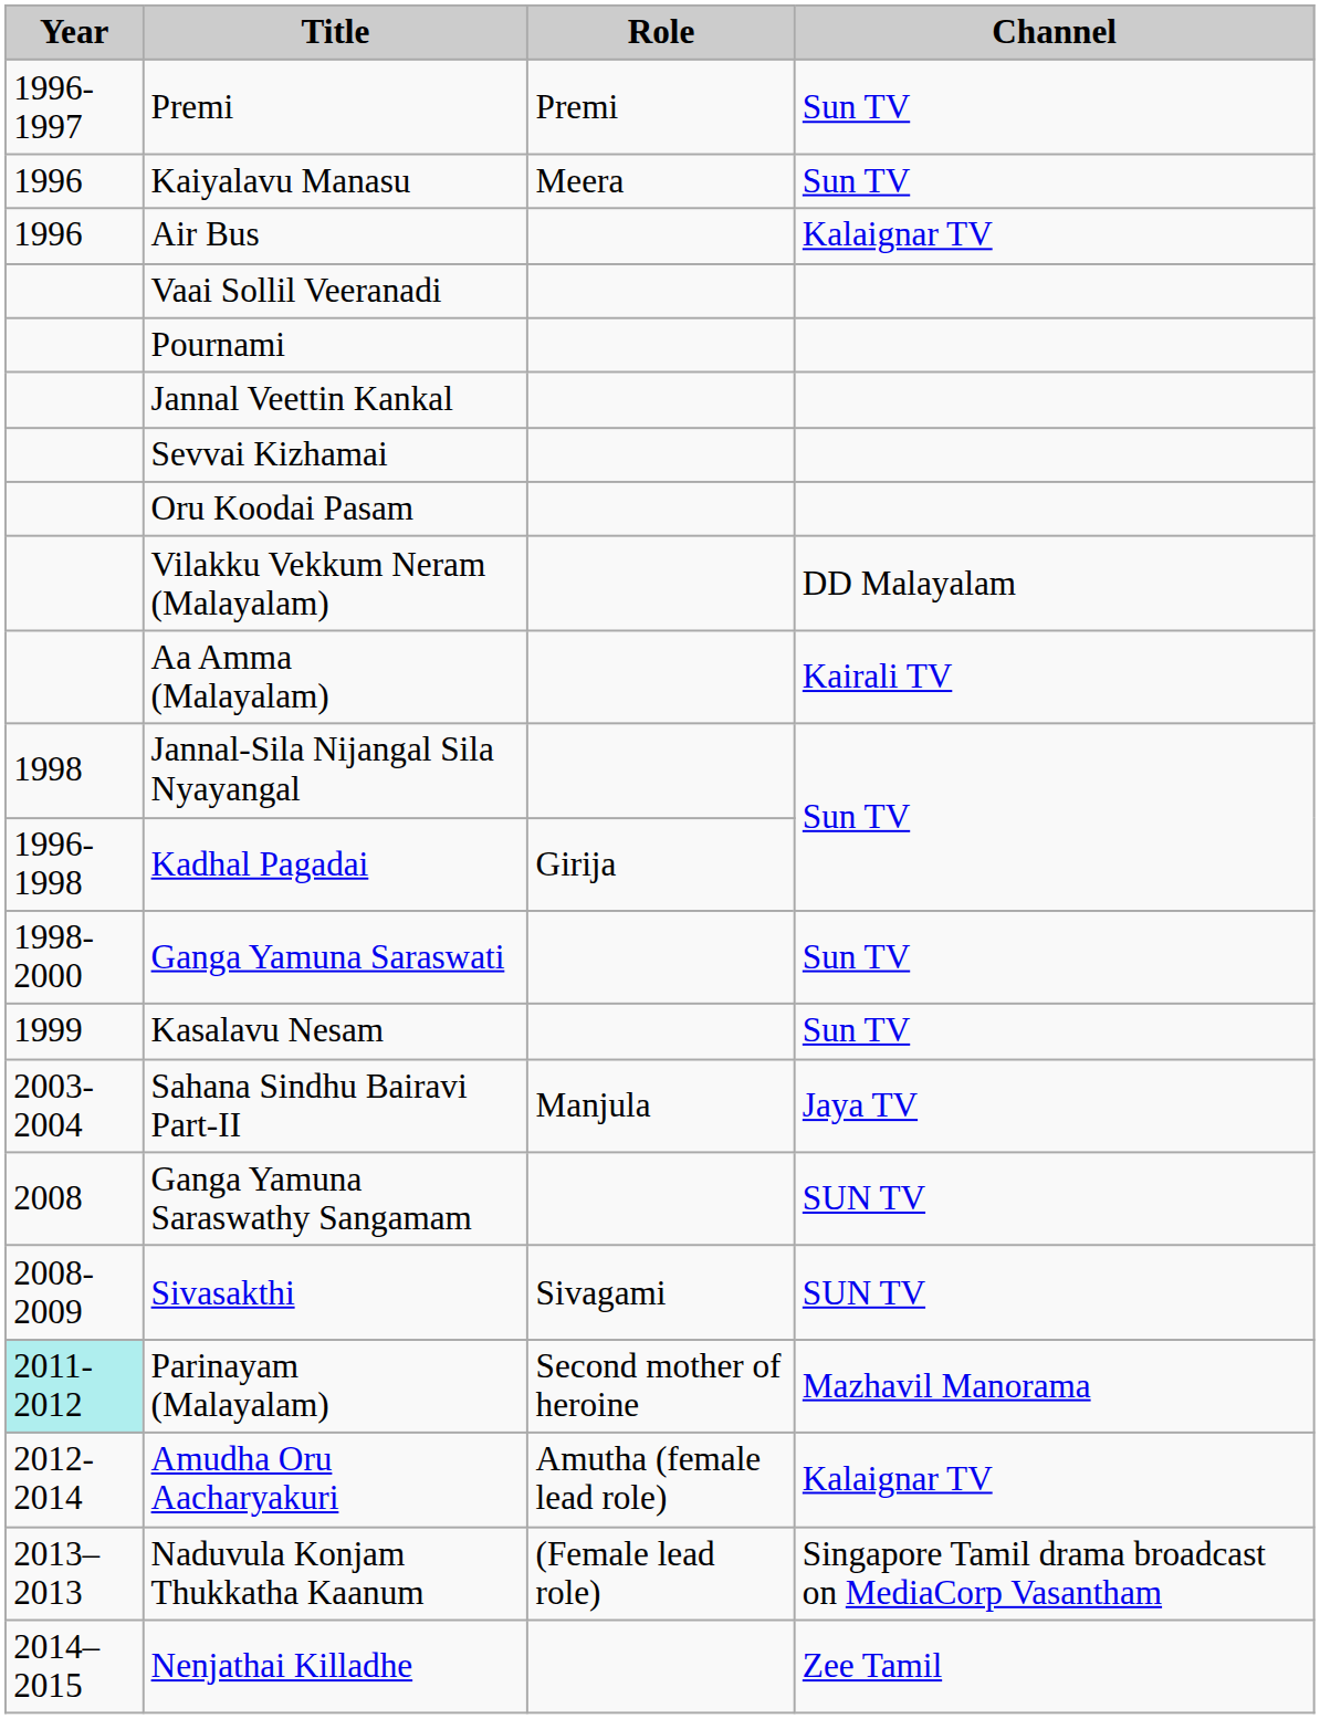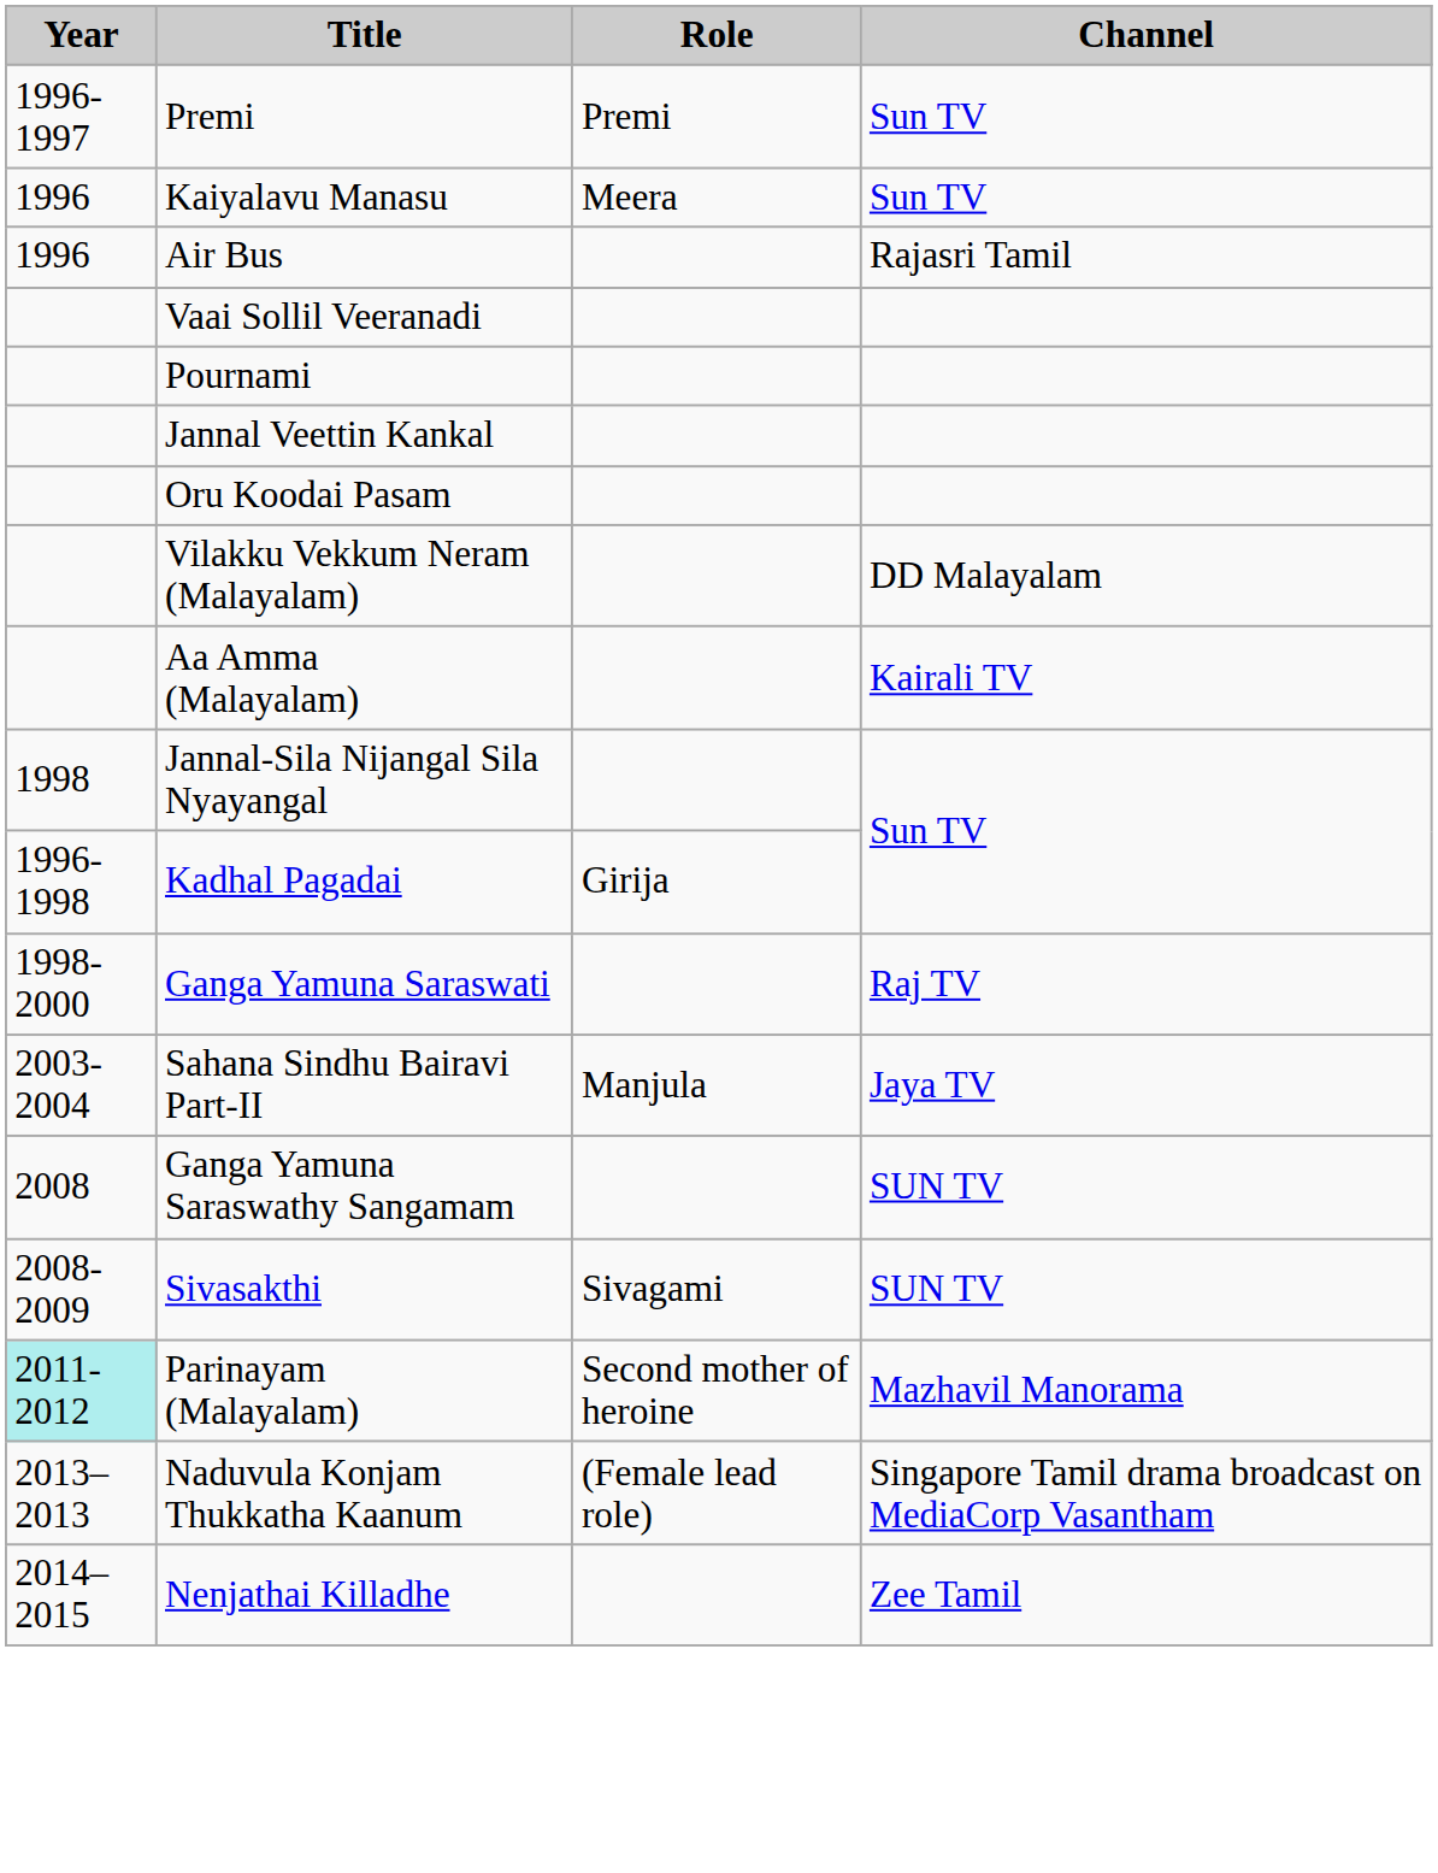Air Bus | Channel: Kalaignar TV -> Rajasri Tamil
- row: Sevvai Kizhamai
Ganga Yamuna Saraswati | Channel: Sun TV -> Raj TV
- row: 1999 | Kasalavu Nesam | Sun TV
- row: 2012-2014 | Amudha Oru Aacharyakuri | Amutha (female lead role) | Kalaignar TV
